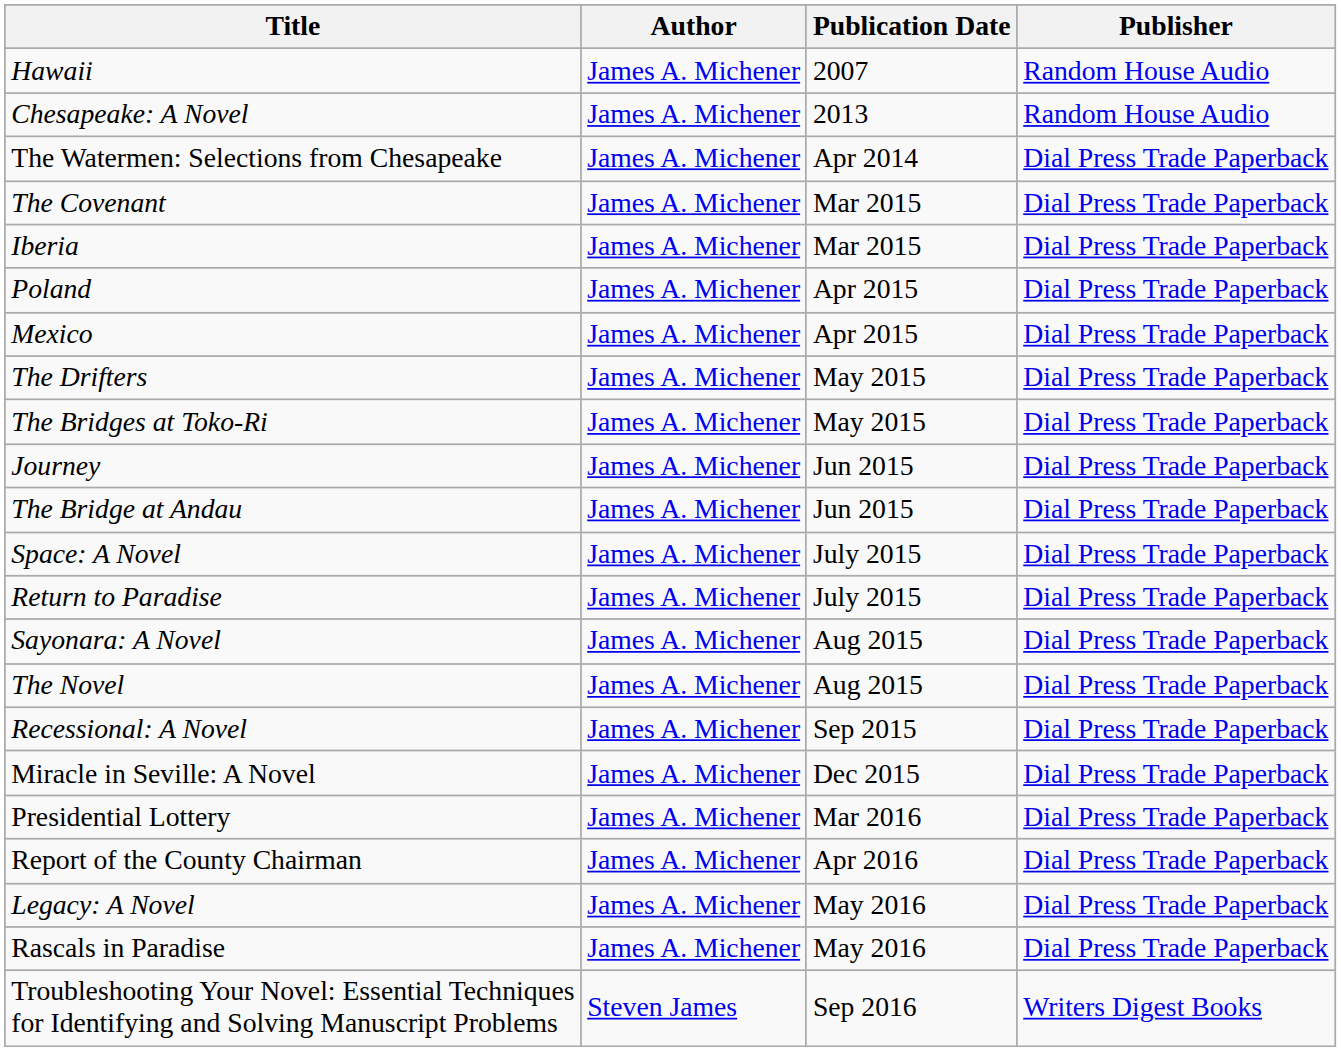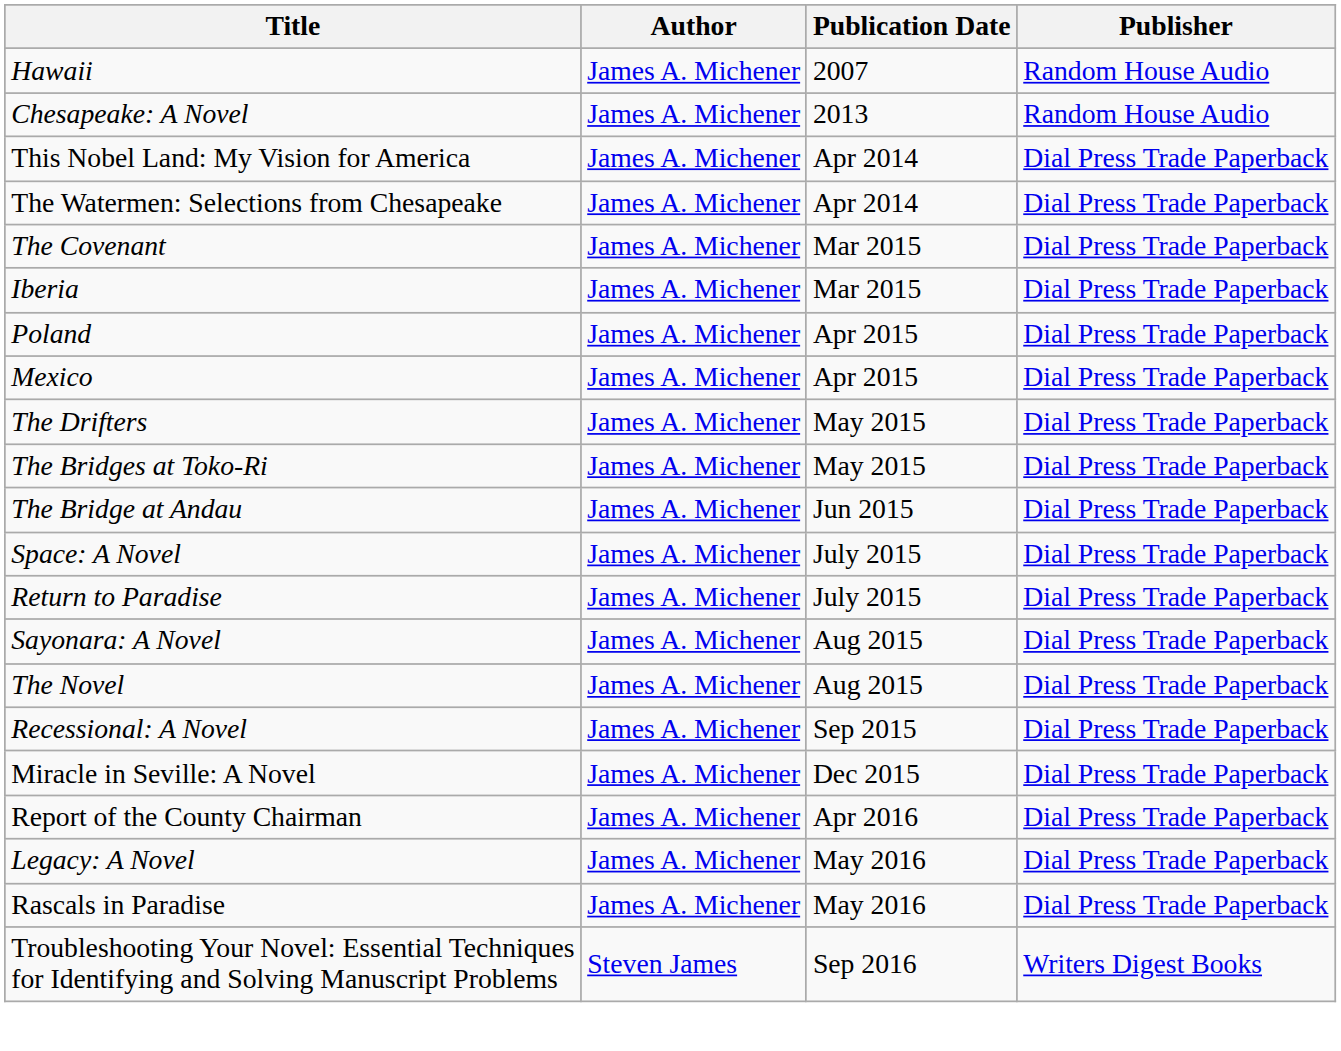+ row: This Nobel Land: My Vision for America | James A. Michener | Apr 2014 | Dial Press Trade Paperback
- row: Journey | James A. Michener | Jun 2015 | Dial Press Trade Paperback
- row: Presidential Lottery | James A. Michener | Mar 2016 | Dial Press Trade Paperback
